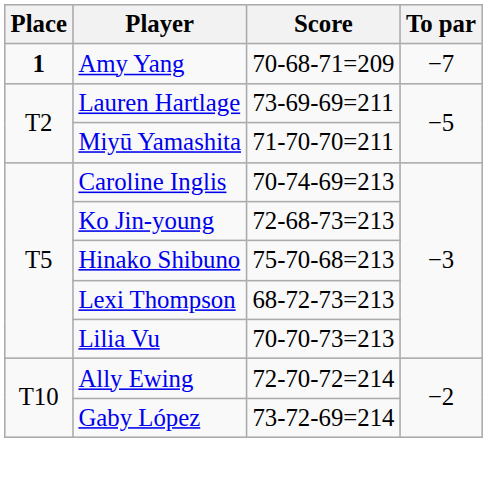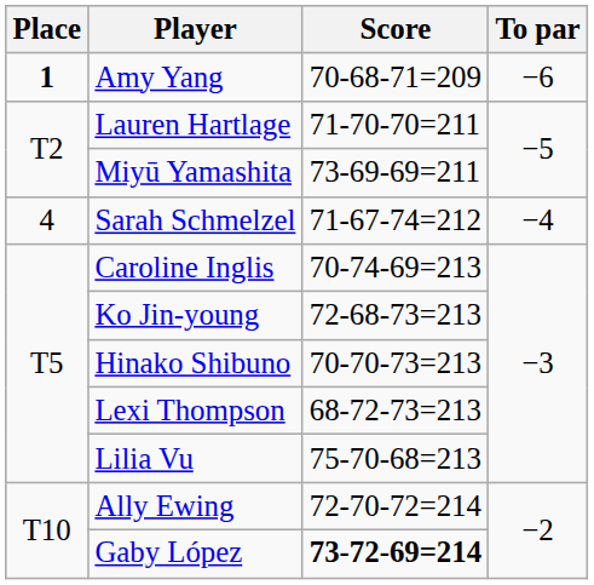Amy Yang | To par: −7 -> −6
Lauren Hartlage | Score: 73-69-69=211 -> 71-70-70=211
Miyū Yamashita | Score: 71-70-70=211 -> 73-69-69=211
+ row: 4 | Sarah Schmelzel | 71-67-74=212 | −4
Hinako Shibuno | Score: 75-70-68=213 -> 70-70-73=213
Lilia Vu | Score: 70-70-73=213 -> 75-70-68=213
Gaby López | Score: normal -> bold
